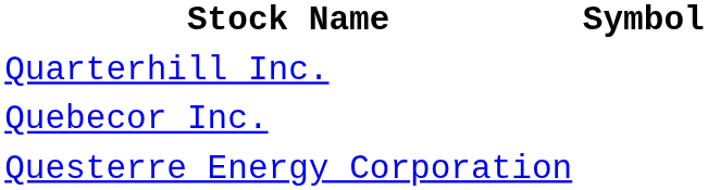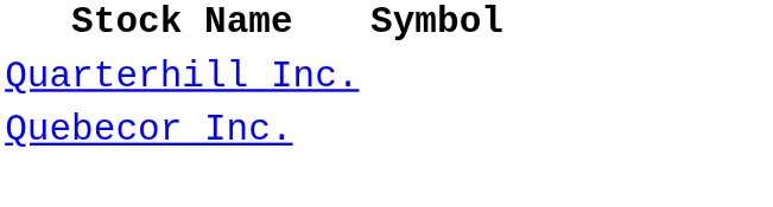- row: Questerre Energy Corporation
